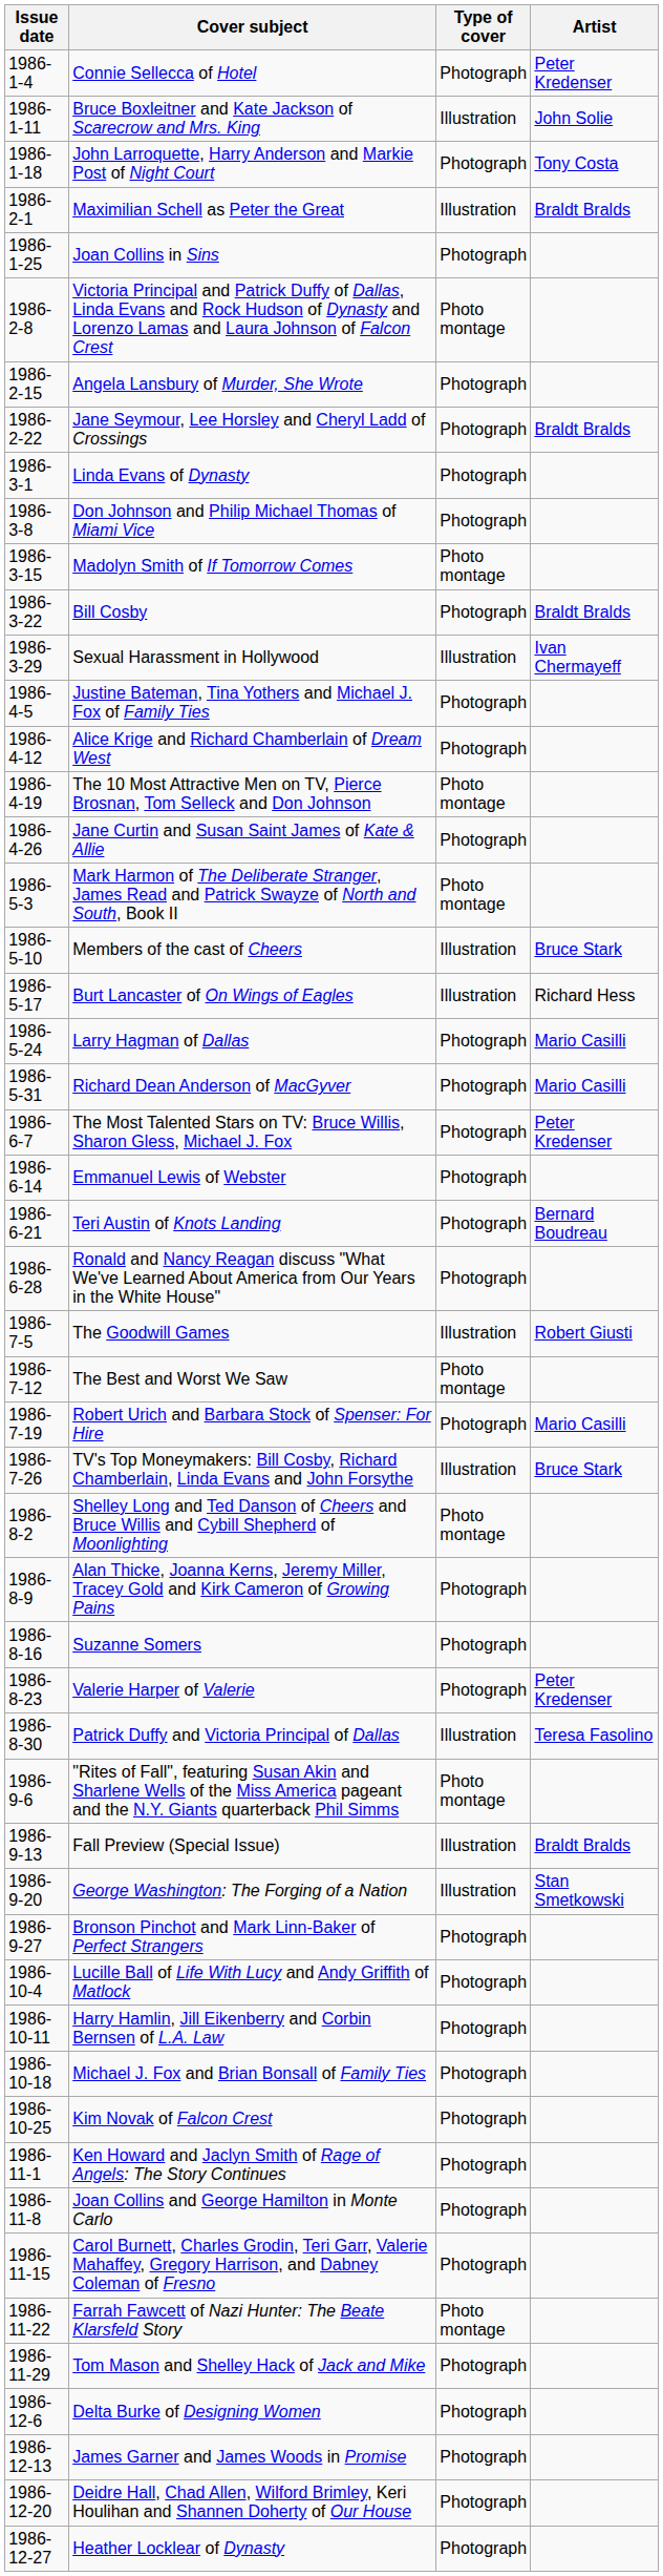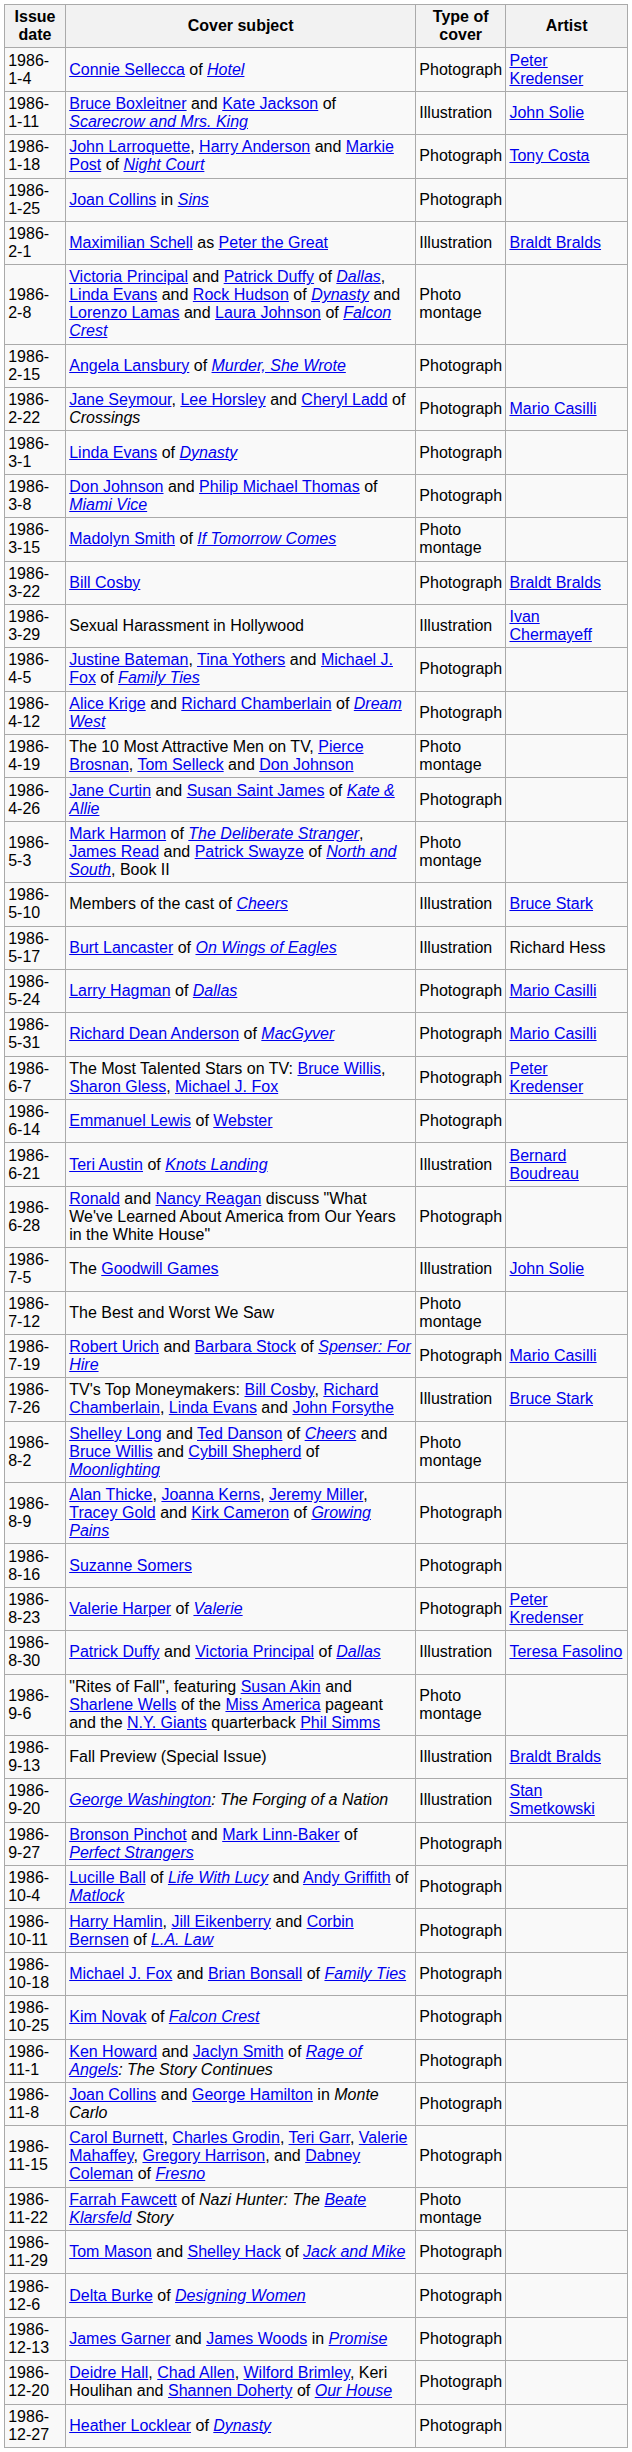rows swapped: Joan Collins in Sins <-> Maximilian Schell as Peter the Great
Jane Seymour, Lee Horsley and Cheryl Ladd of Crossings | Artist: Braldt Bralds -> Mario Casilli
Teri Austin of Knots Landing | Type of cover: Photograph -> Illustration
The Goodwill Games | Artist: Robert Giusti -> John Solie
